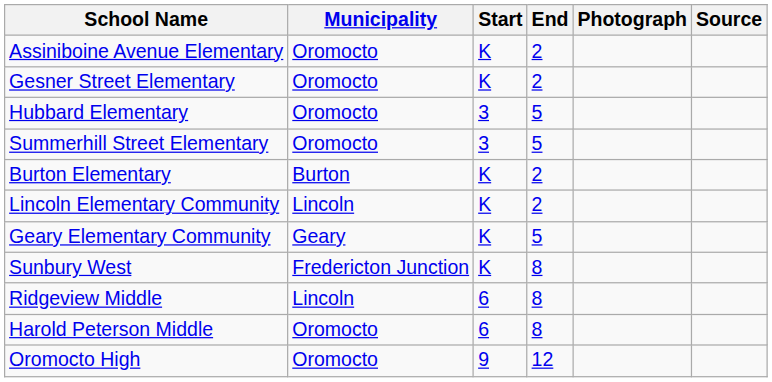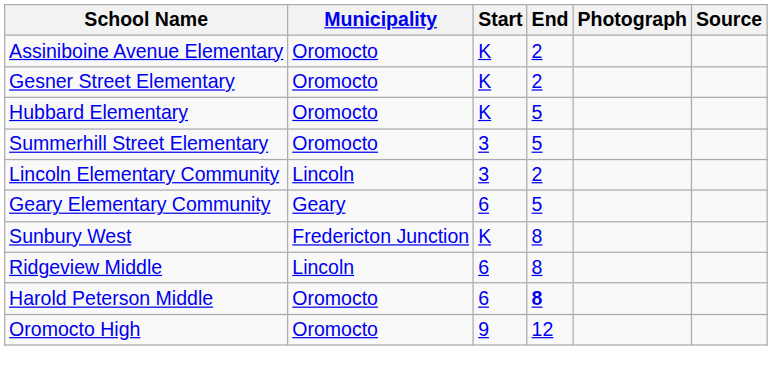Hubbard Elementary | Start: 3 -> K
- row: Burton Elementary | Burton | K | 2
Lincoln Elementary Community | Start: K -> 3
Geary Elementary Community | Start: K -> 6
Harold Peterson Middle | End: normal -> bold
